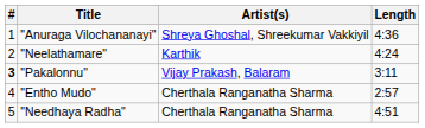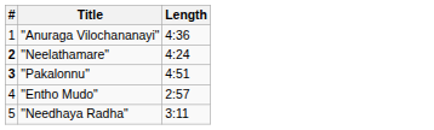- column: Artist(s) | Shreya Ghoshal, Shreekumar Vakkiyil | Karthik | Vijay Prakash, Balaram | Cherthala Ranganatha Sharma | Cherthala Ranganatha Sharma
"Neelathamare" | #: normal -> bold
"Pakalonnu" | Length: 3:11 -> 4:51
"Needhaya Radha" | Length: 4:51 -> 3:11
